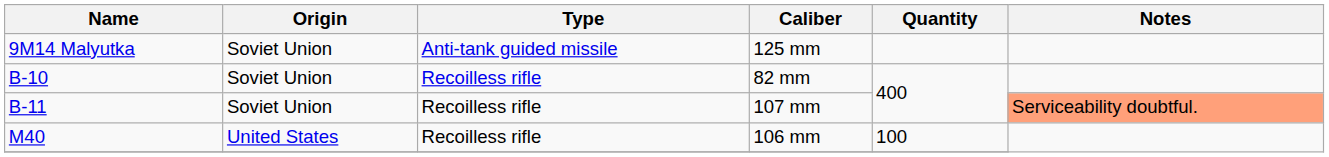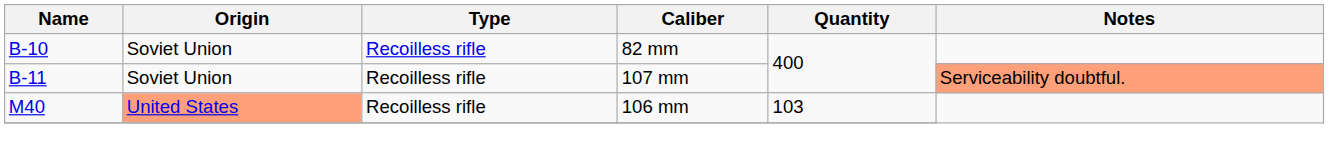- row: 9M14 Malyutka | Soviet Union | Anti-tank guided missile | 125 mm
106 mm | Origin: no background -> lightsalmon background
106 mm | Quantity: 100 -> 103
